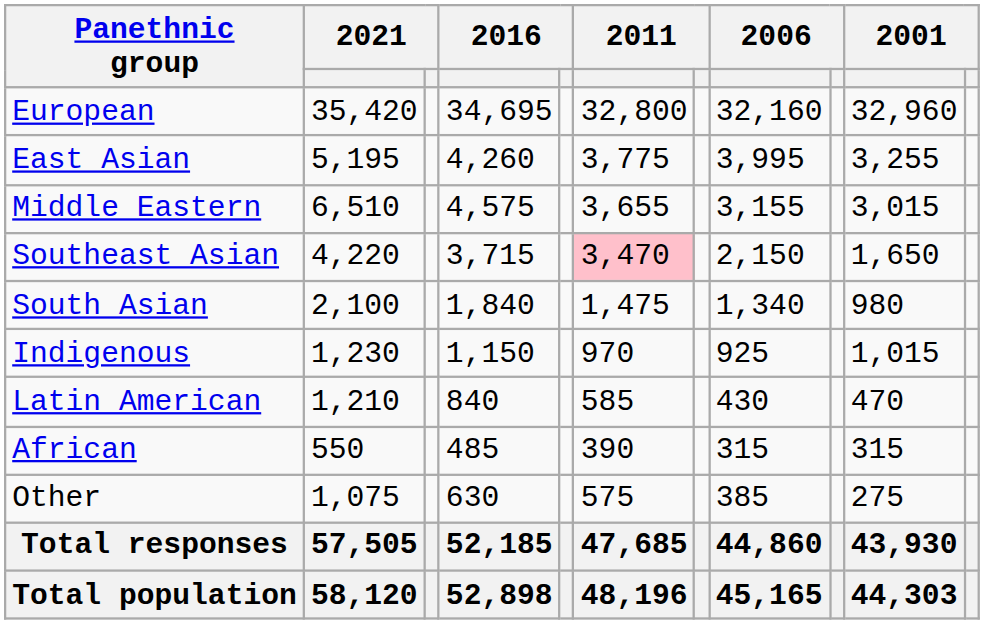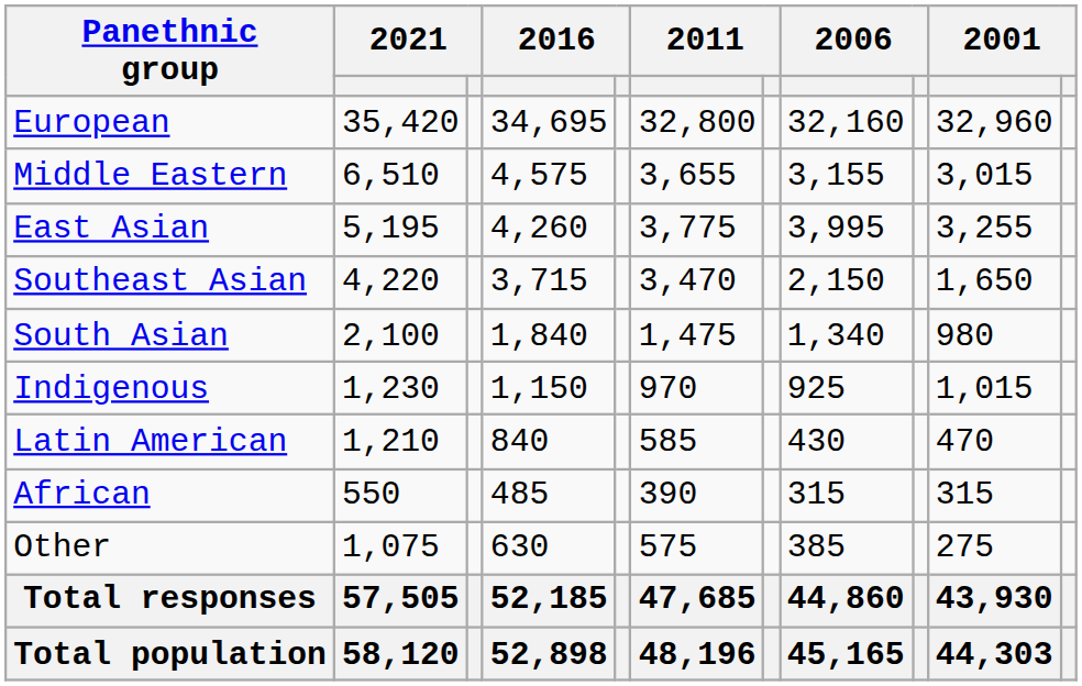rows swapped: Middle Eastern <-> East Asian
Southeast Asian | column 6: pink background -> no background
